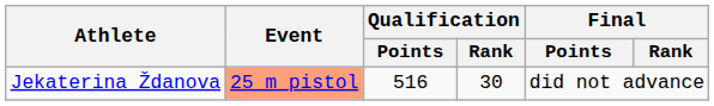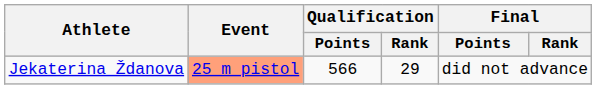Jekaterina Ždanova | Qualification / Points: 516 -> 566
Jekaterina Ždanova | Qualification / Rank: 30 -> 29
